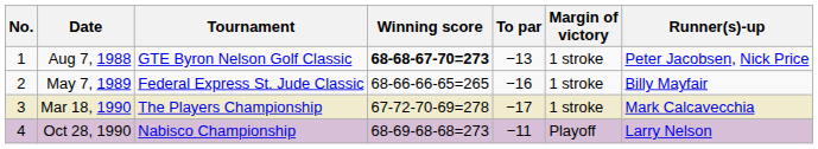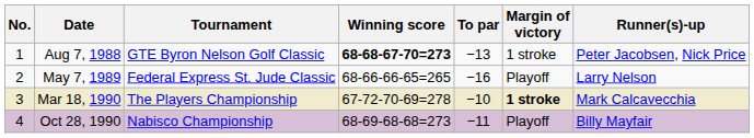May 7, 1989 | Margin of victory: 1 stroke -> Playoff
May 7, 1989 | Runner(s)-up: Billy Mayfair -> Larry Nelson
Mar 18, 1990 | To par: −17 -> −10
Mar 18, 1990 | Margin of victory: normal -> bold
Oct 28, 1990 | Runner(s)-up: Larry Nelson -> Billy Mayfair
